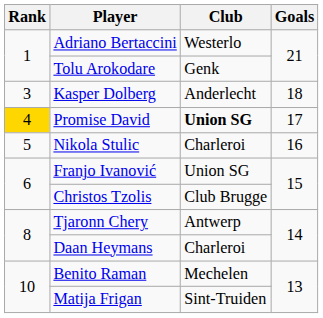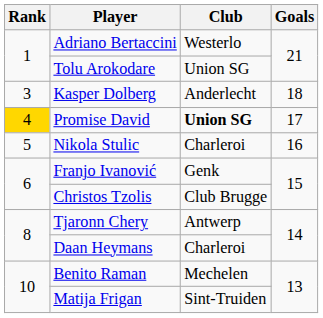Tolu Arokodare | Club: Genk -> Union SG
Franjo Ivanović | Club: Union SG -> Genk
